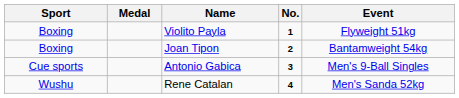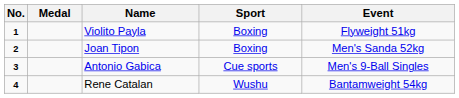columns swapped: No. <-> Sport
Joan Tipon | Event: Bantamweight 54kg -> Men's Sanda 52kg
Rene Catalan | Event: Men's Sanda 52kg -> Bantamweight 54kg
